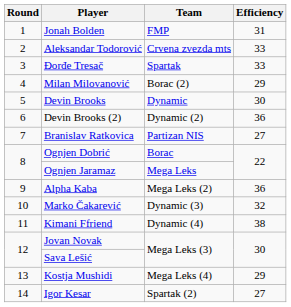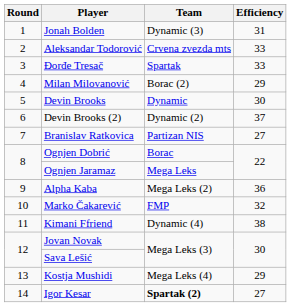Jonah Bolden | Team: FMP -> Dynamic (3)
Devin Brooks (2) | Efficiency: 36 -> 37
Marko Čakarević | Team: Dynamic (3) -> FMP
Igor Kesar | Team: normal -> bold
